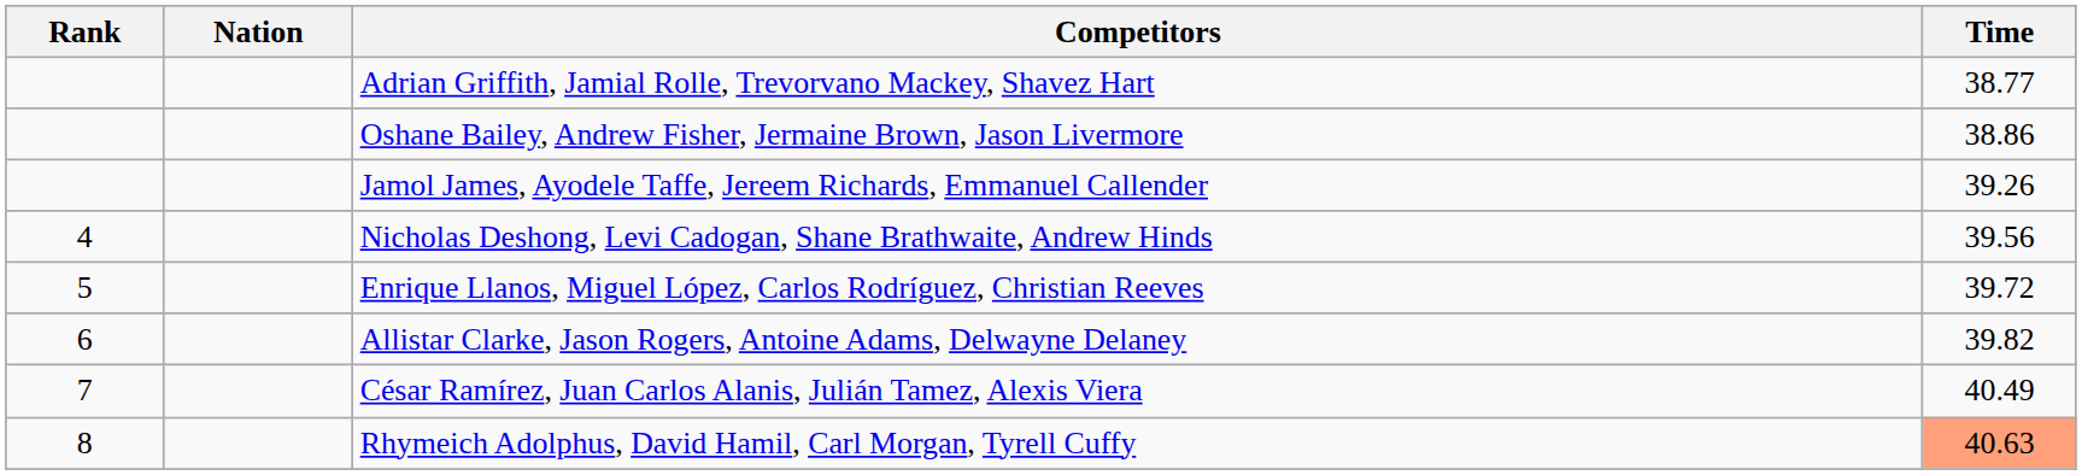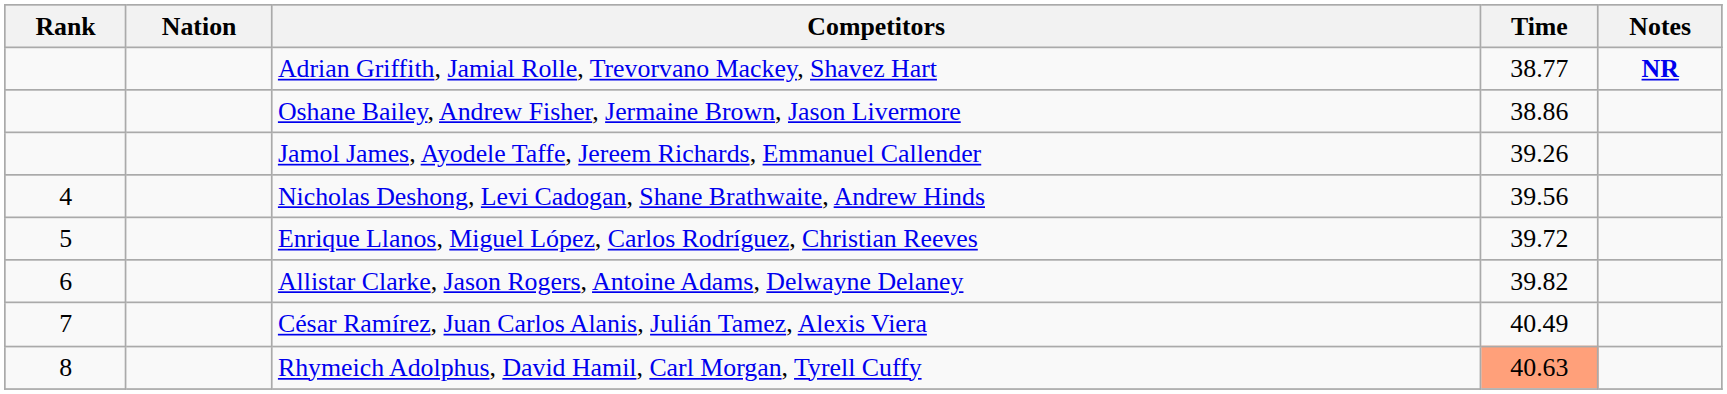+ column: Notes | NR
